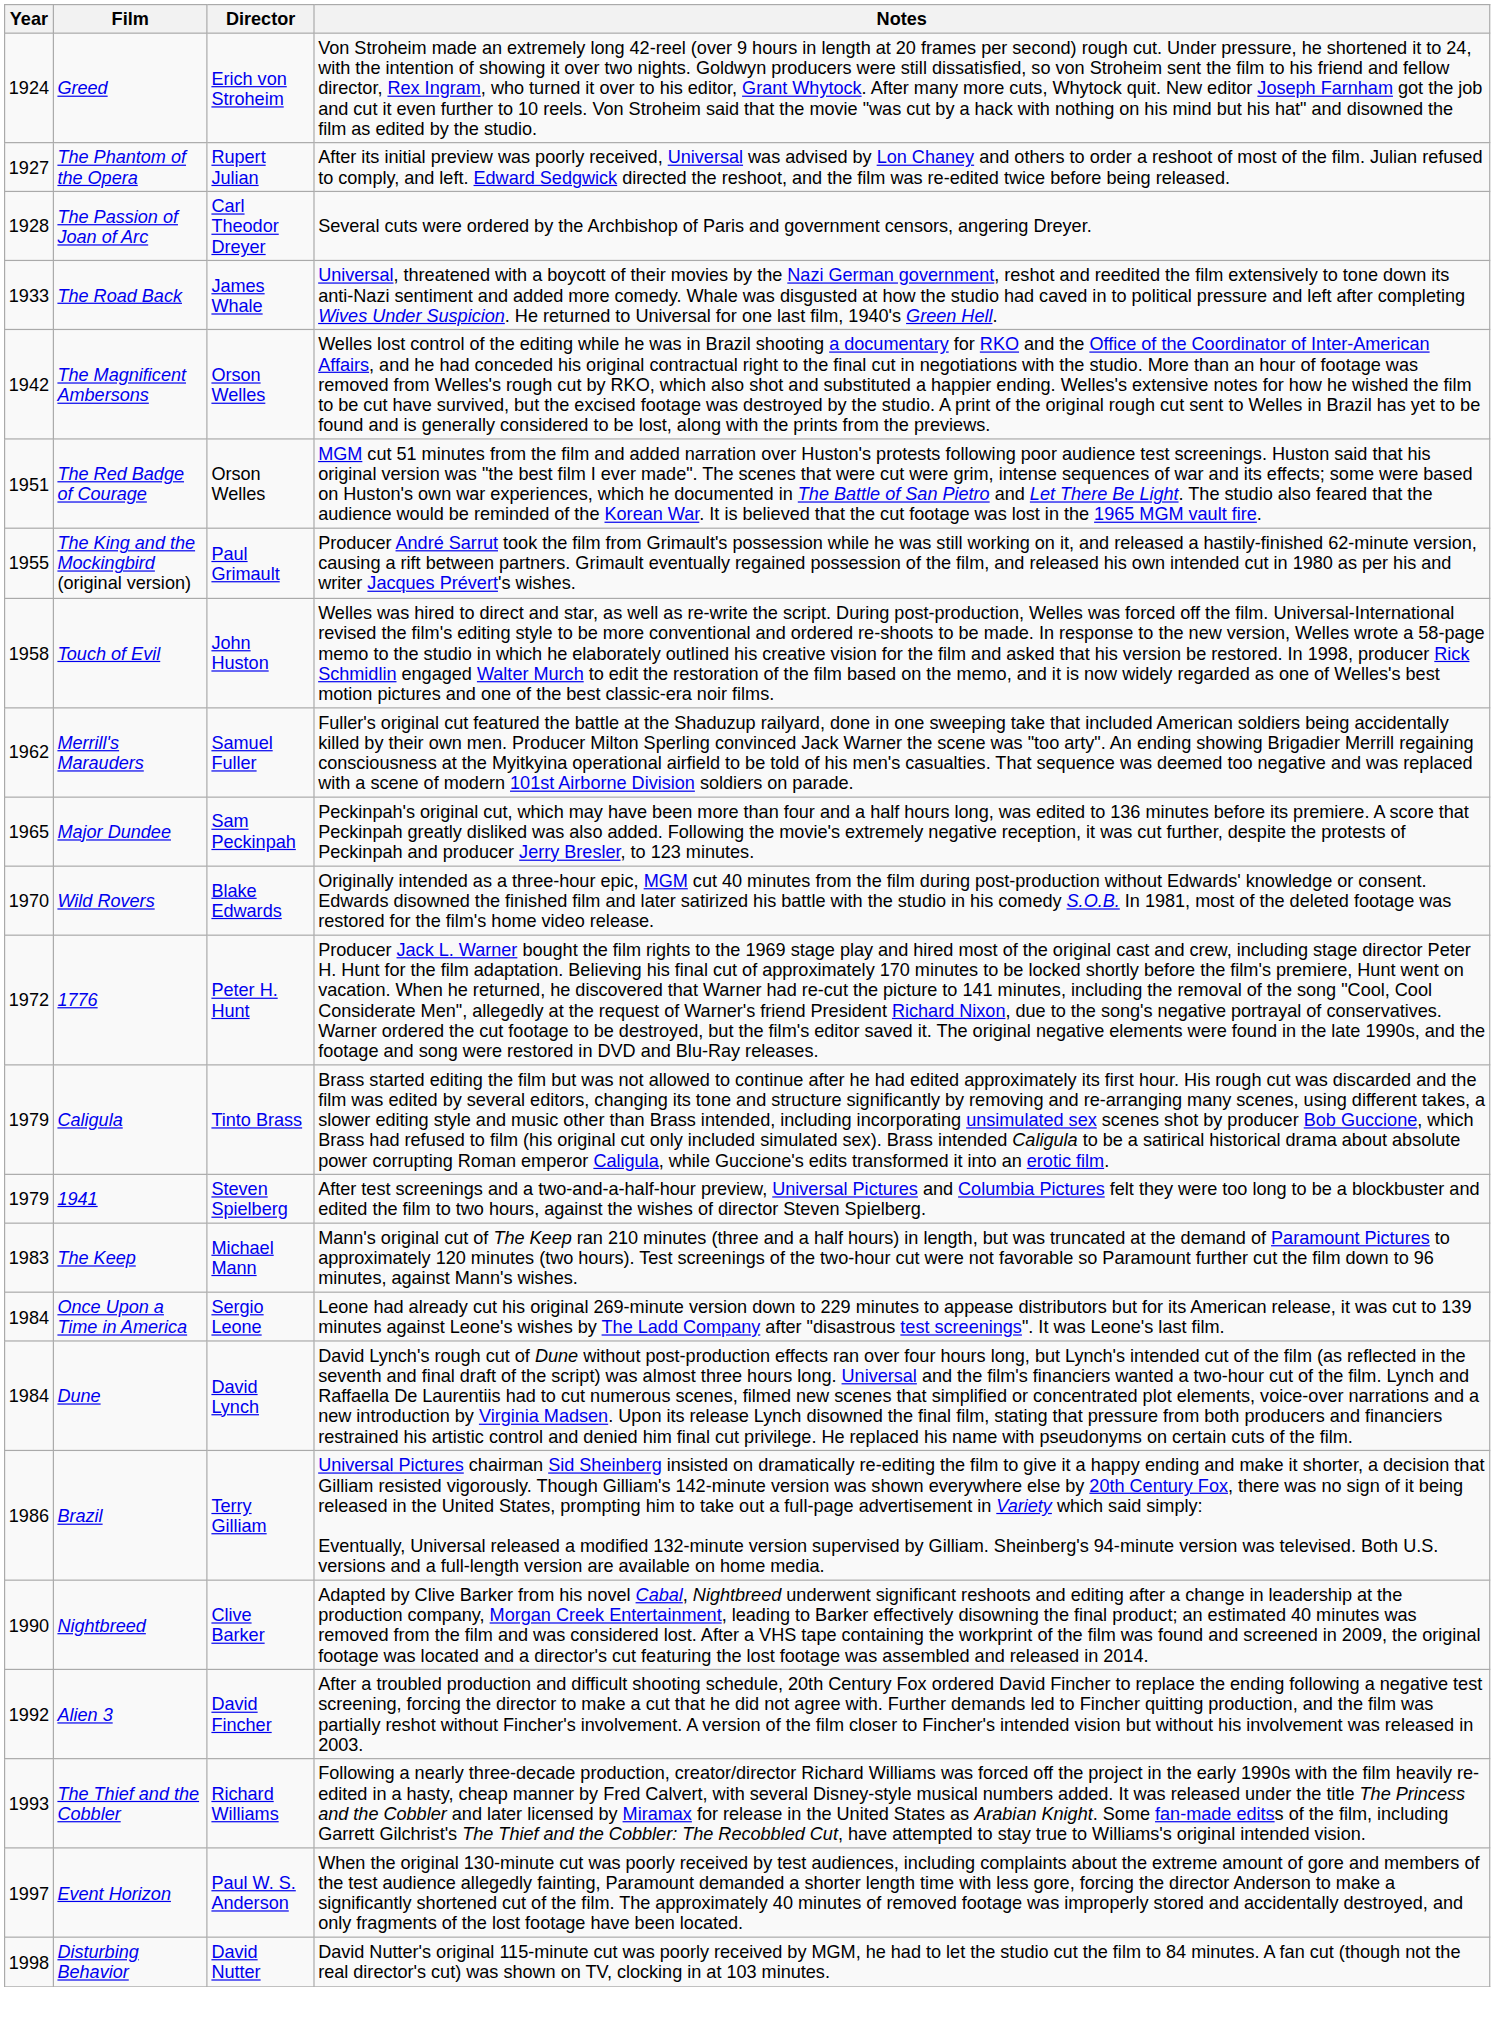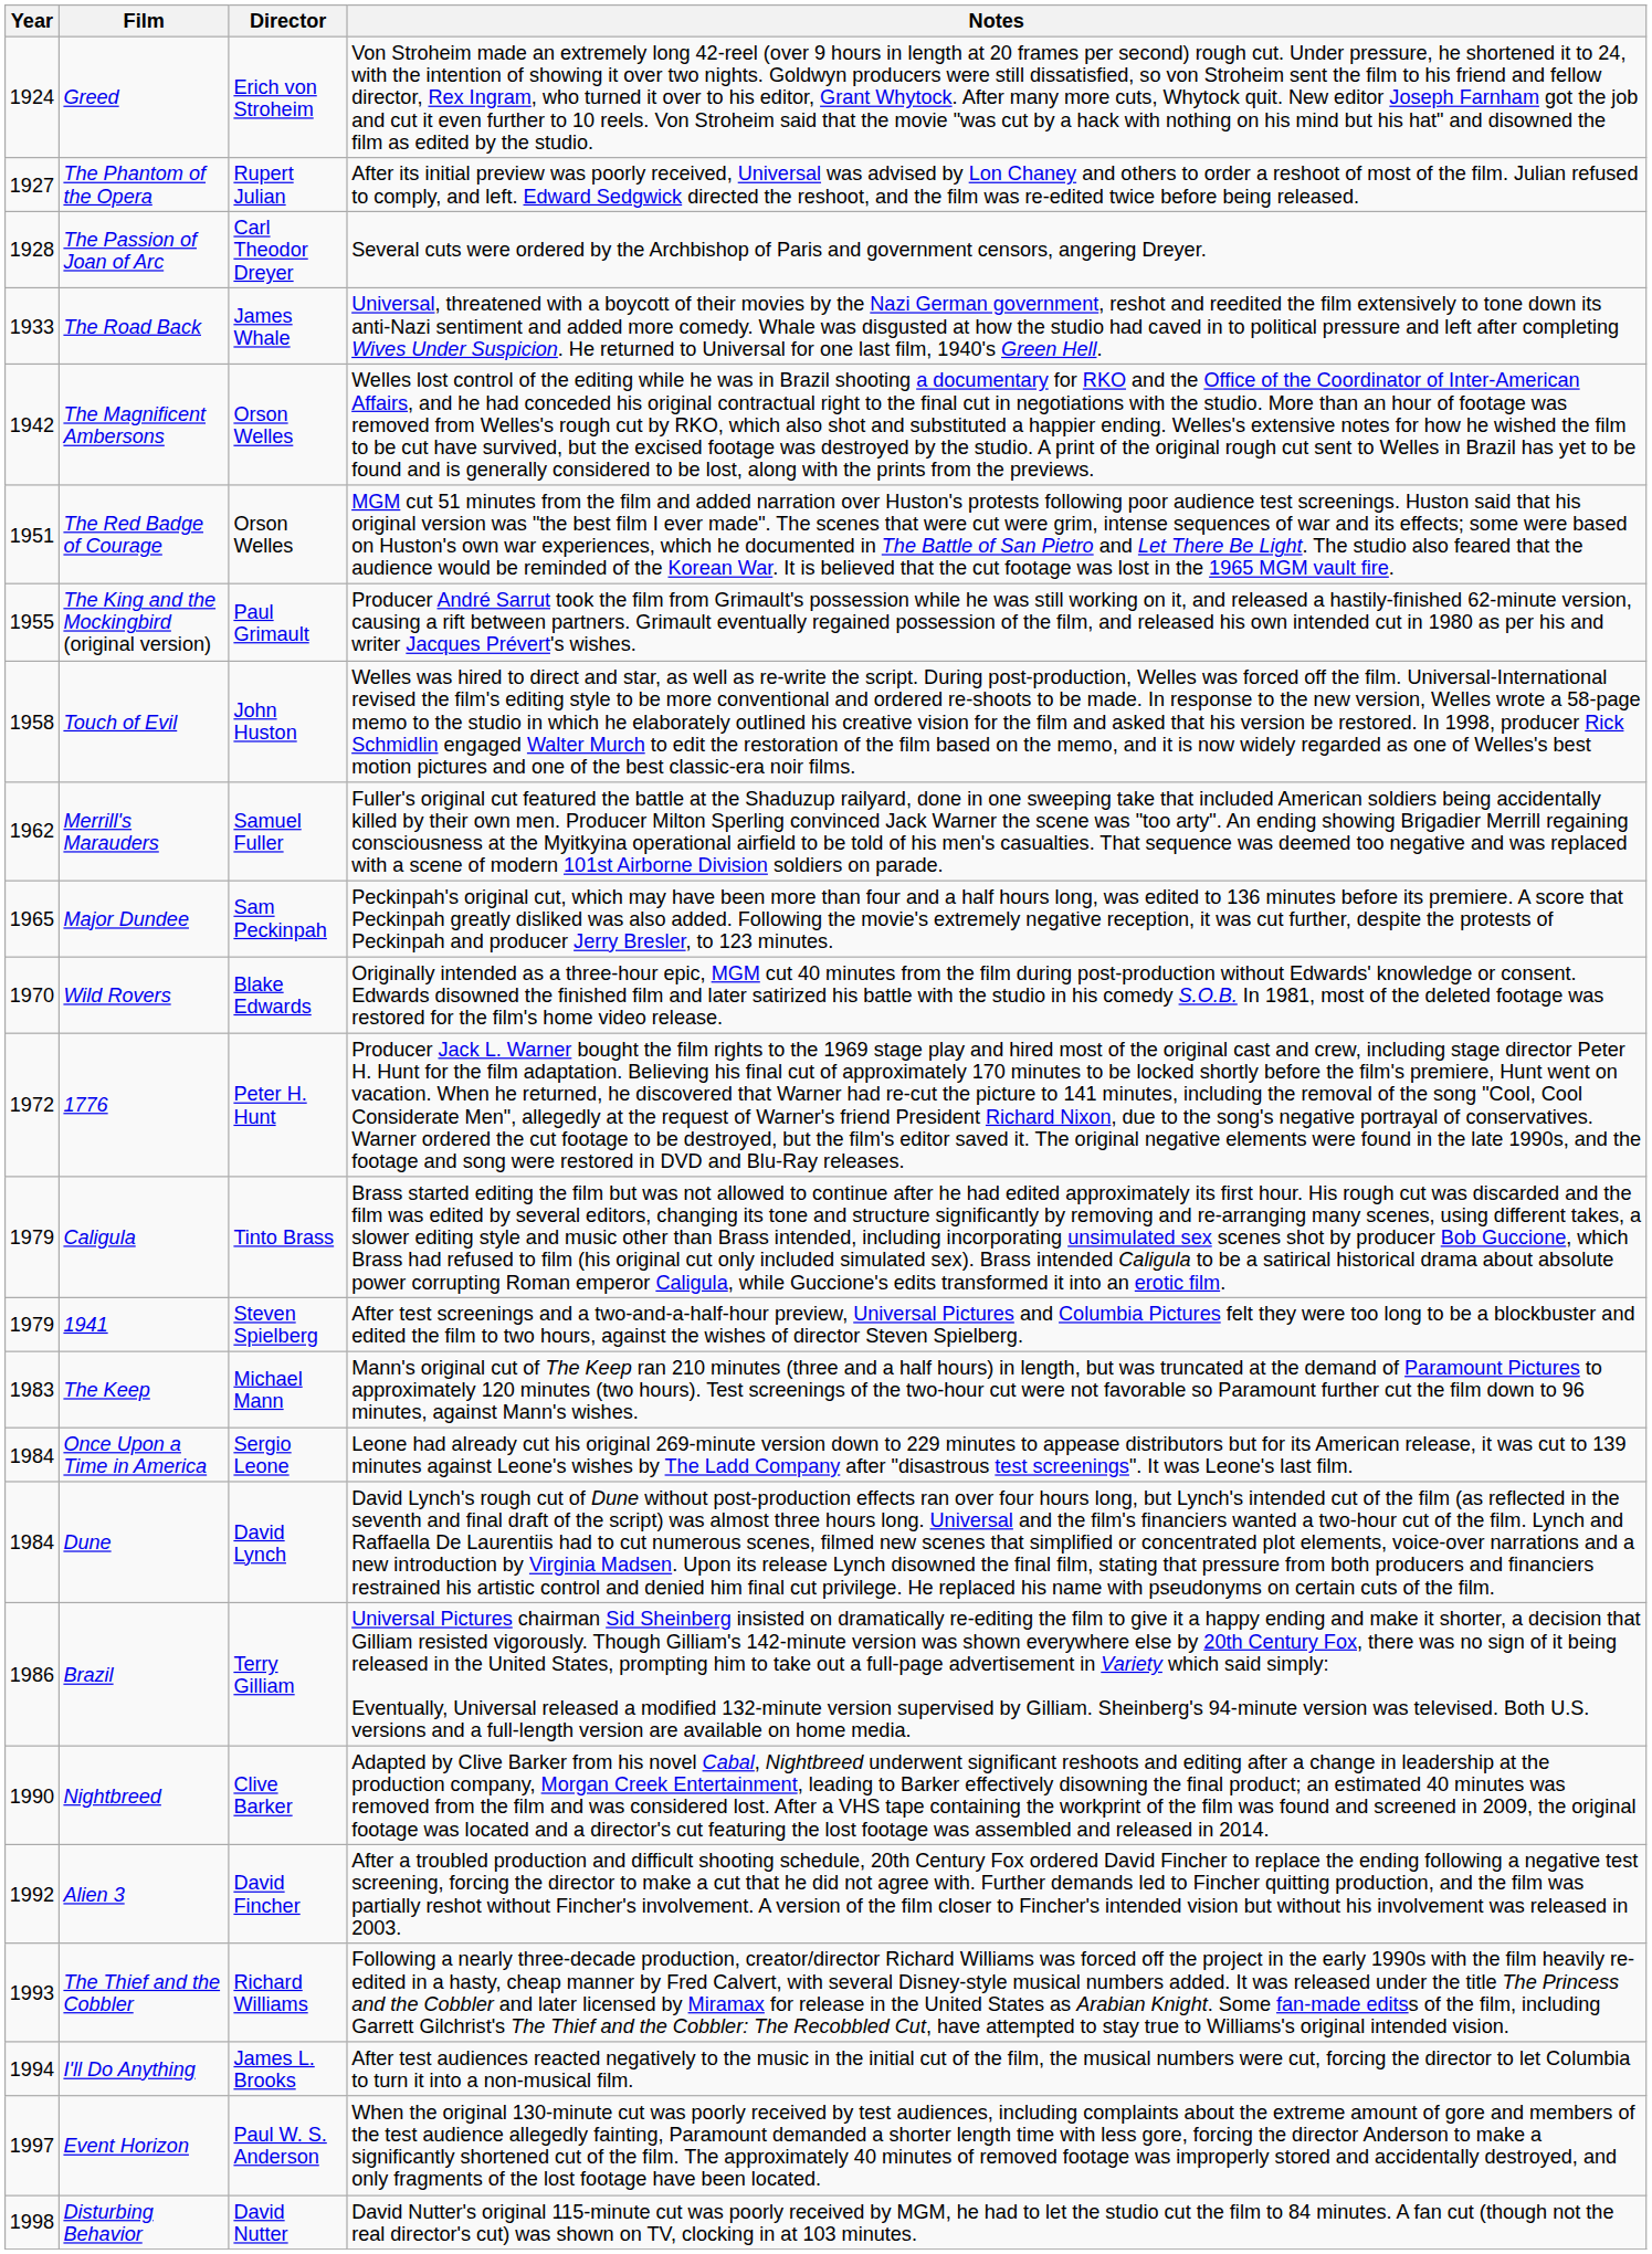+ row: 1994 | I'll Do Anything | James L. Brooks | After test audiences reacted negatively to the music in the initial cut of the film, the musical numbers were cut, forcing the director to let Columbia to turn it into a non-musical film.
